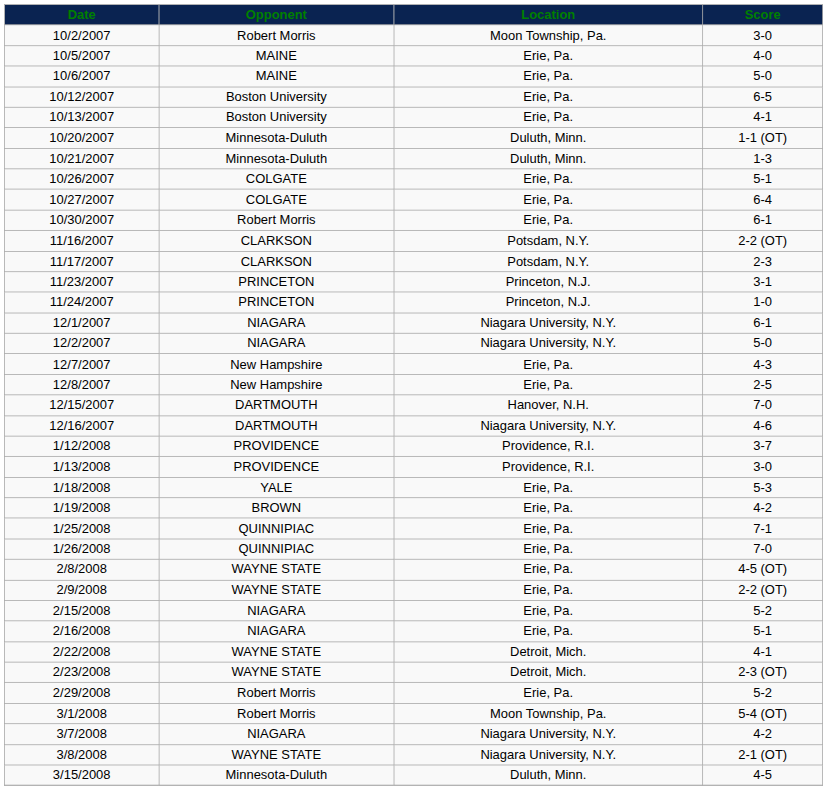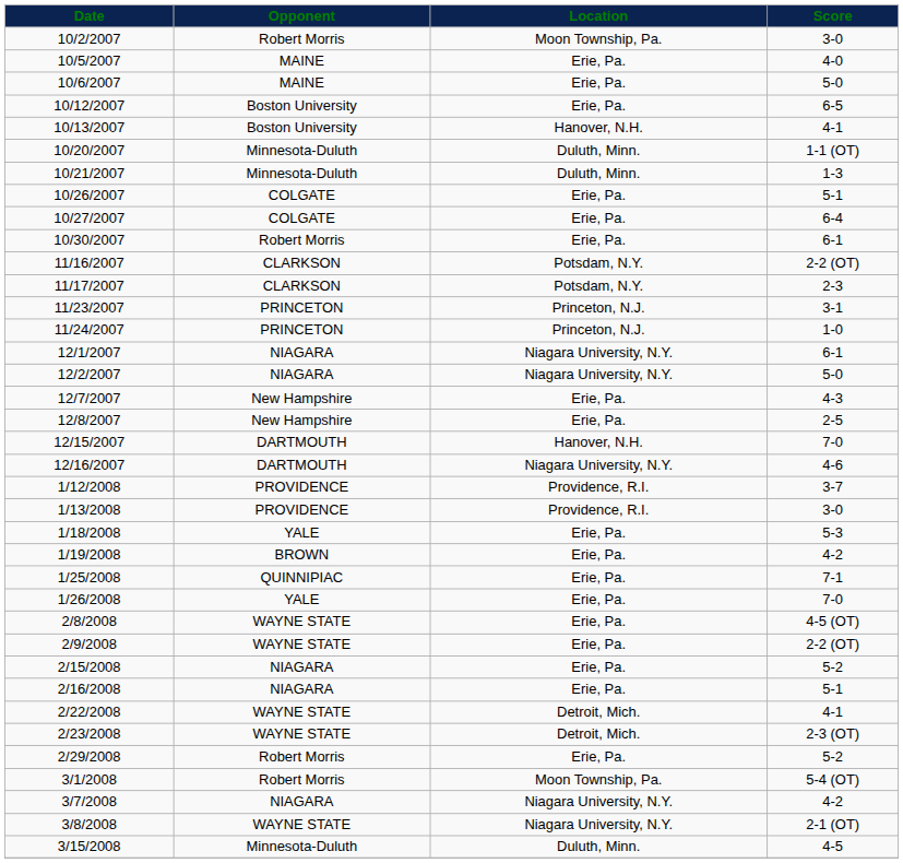10/13/2007 | Location: Erie, Pa. -> Hanover, N.H.
1/26/2008 | Opponent: QUINNIPIAC -> YALE
